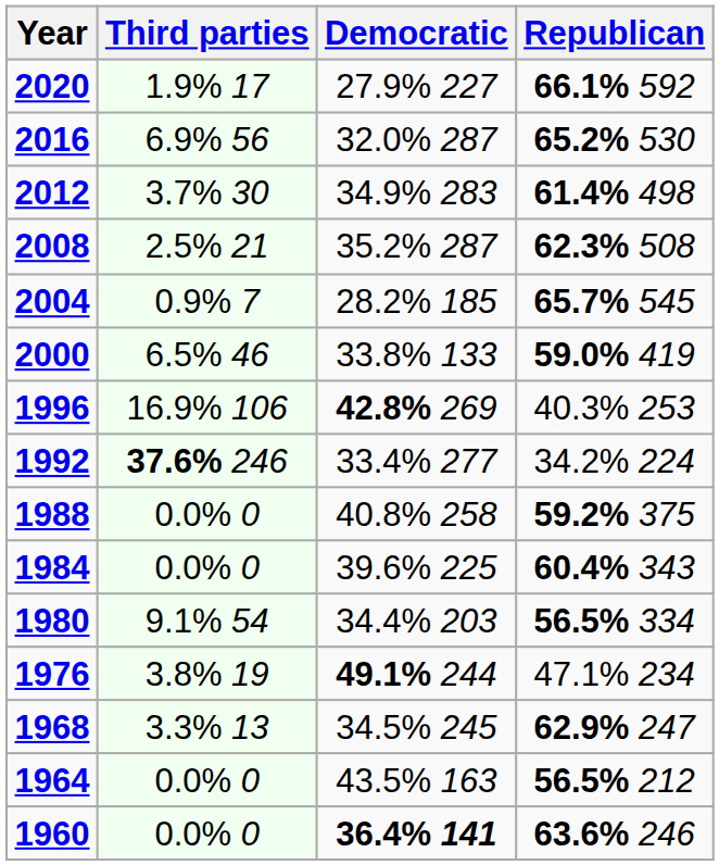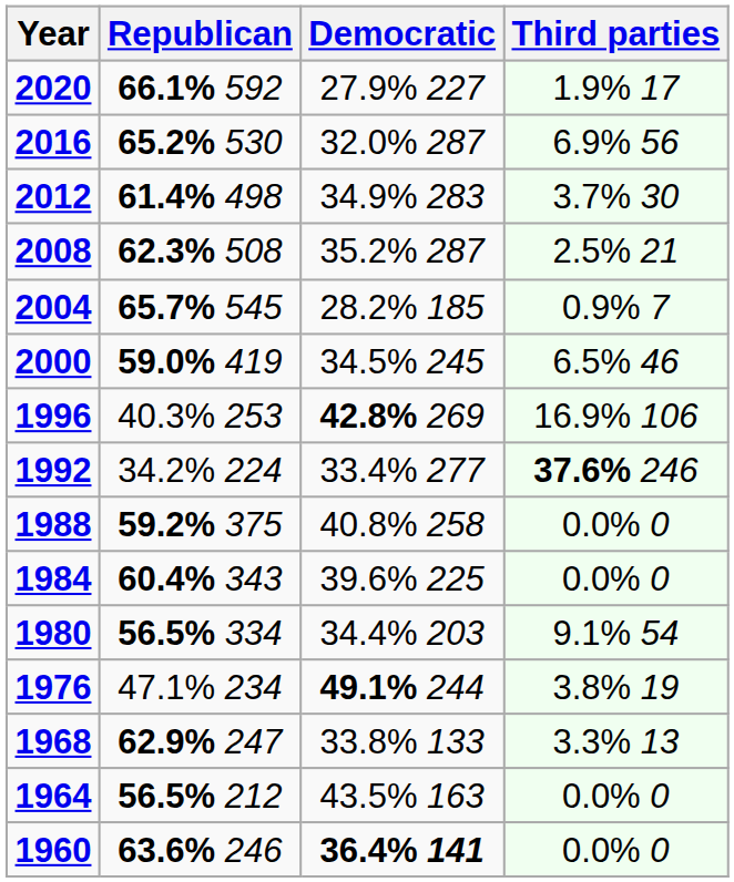columns swapped: Republican <-> Third parties
2000 | Democratic: 33.8% 133 -> 34.5% 245
1968 | Democratic: 34.5% 245 -> 33.8% 133
